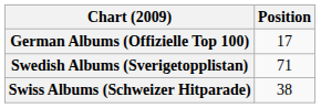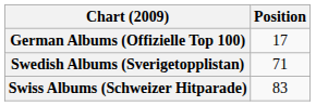Swiss Albums (Schweizer Hitparade) | Position: 38 -> 83
